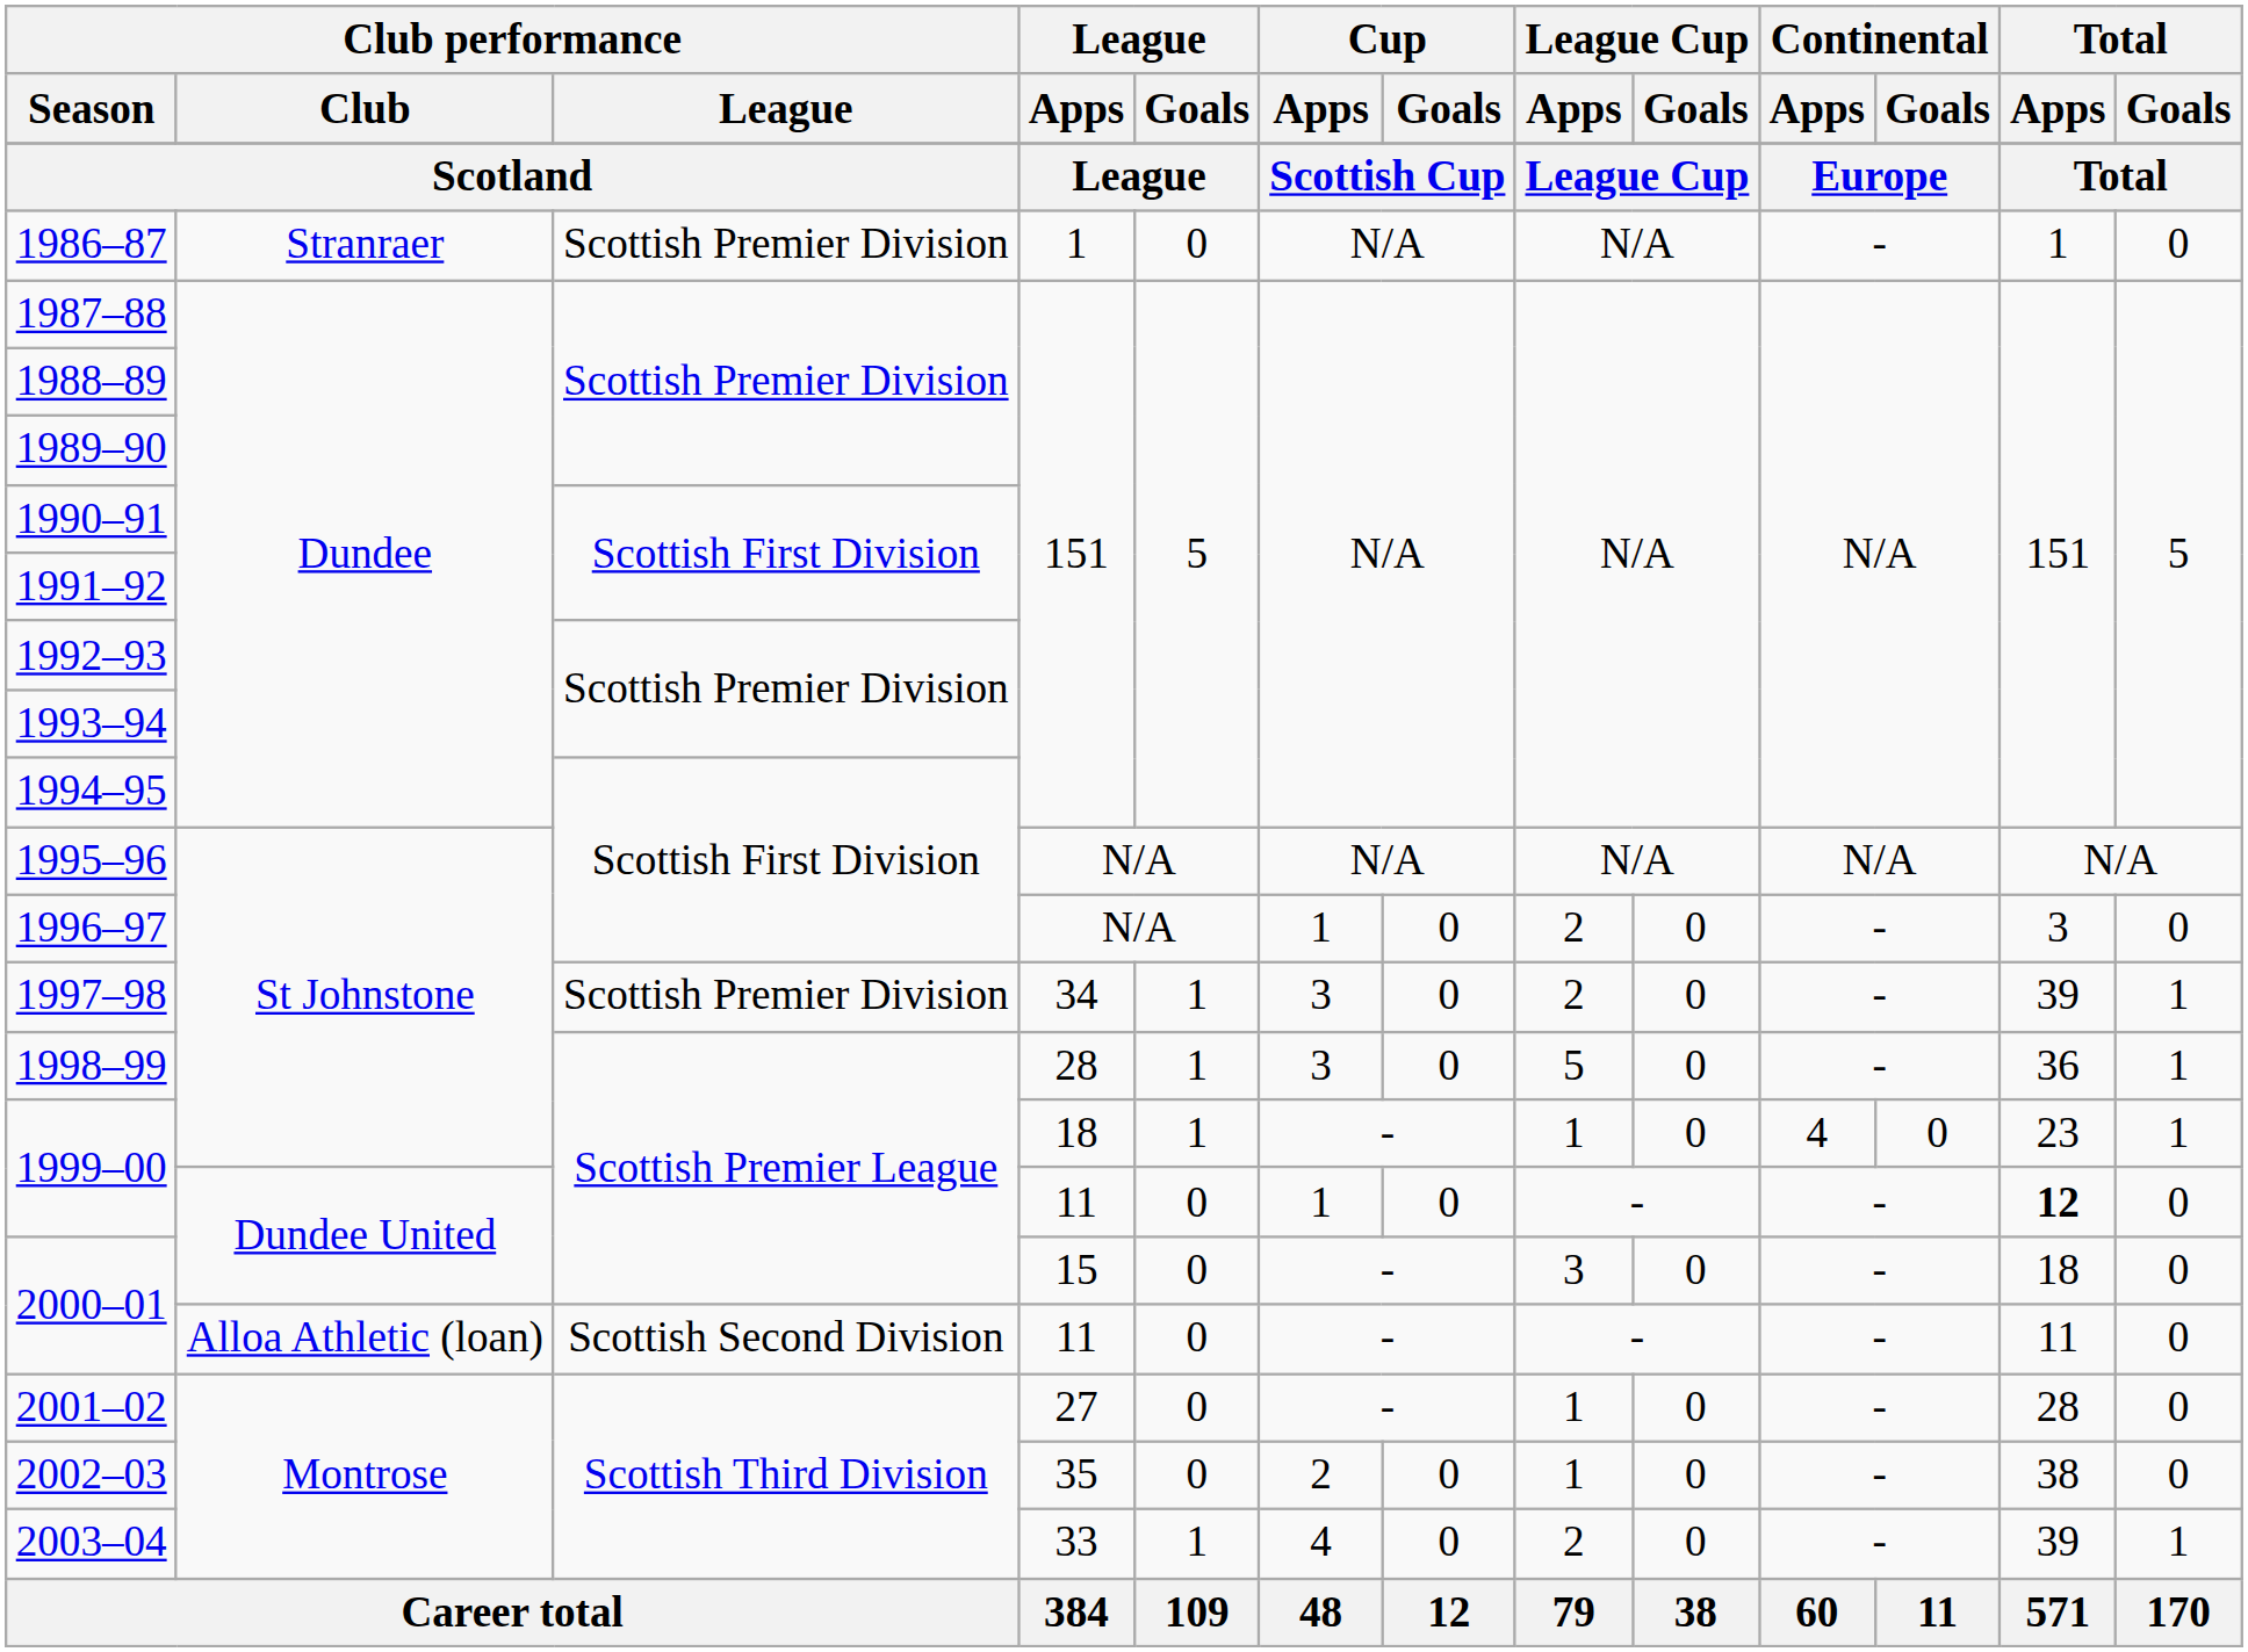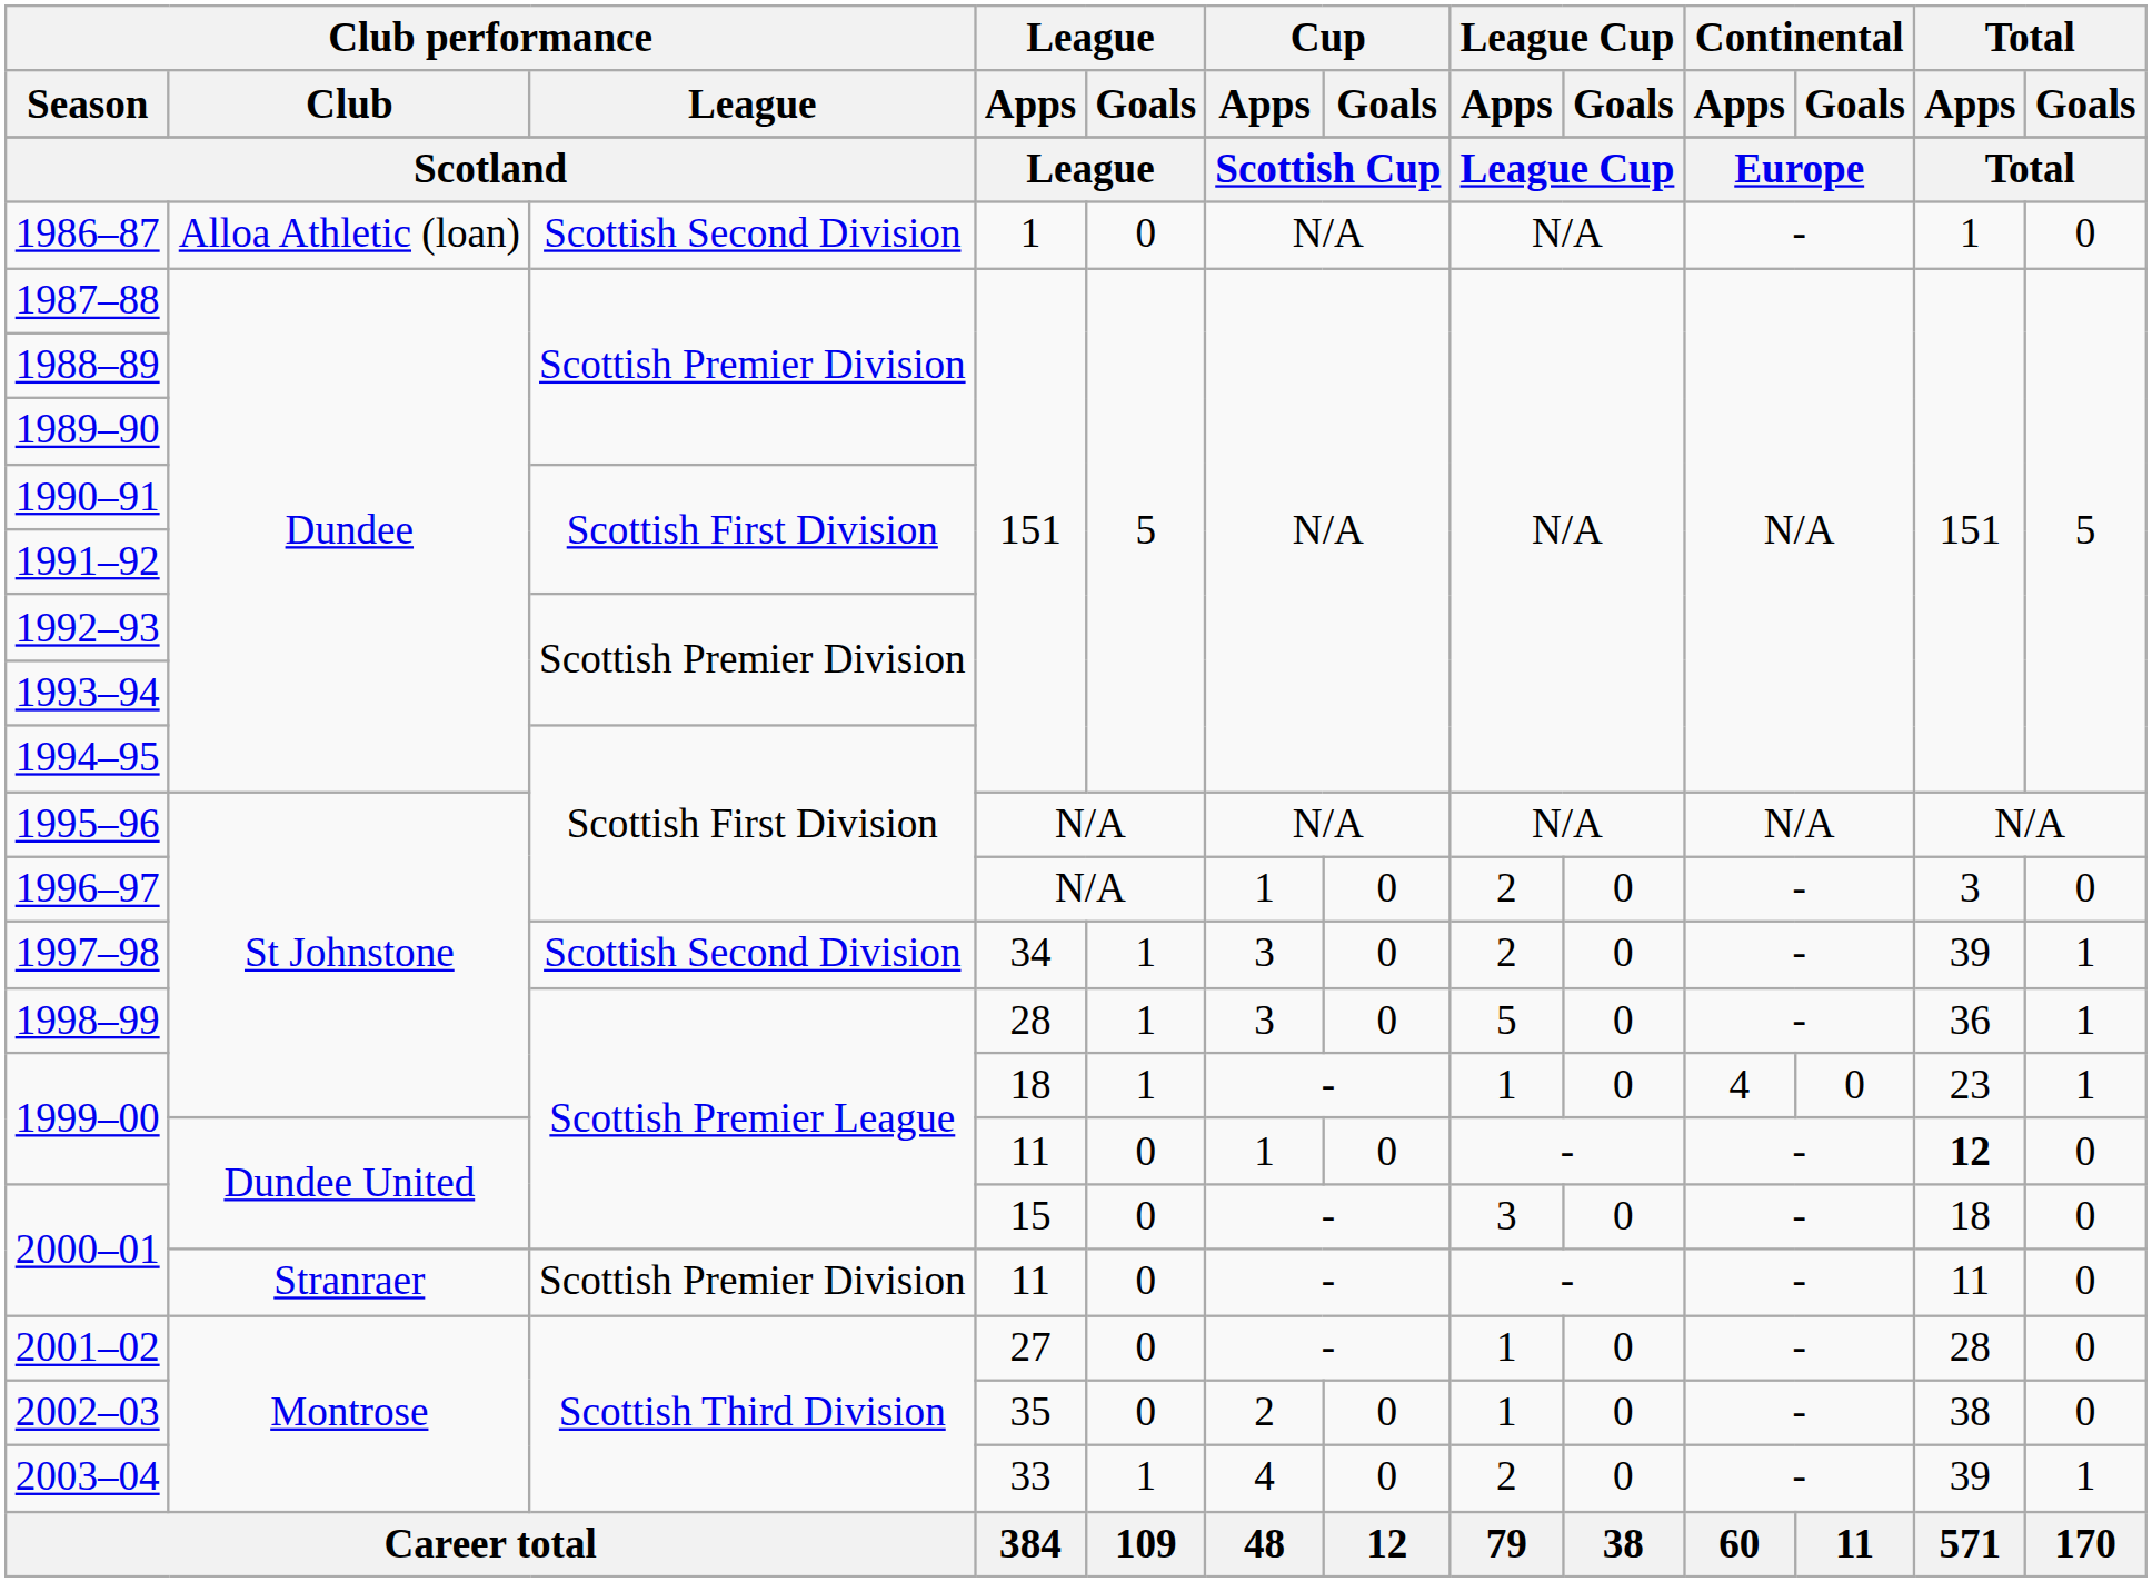1986–87 | Club performance / Club: Stranraer -> Alloa Athletic (loan)
1986–87 | Club performance / League: Scottish Premier Division -> Scottish Second Division
1997–98 | Club performance / League: Scottish Premier Division -> Scottish Second Division
2000–01 / 11 | Club performance / Club: Alloa Athletic (loan) -> Stranraer
2000–01 / 11 | Club performance / League: Scottish Second Division -> Scottish Premier Division
